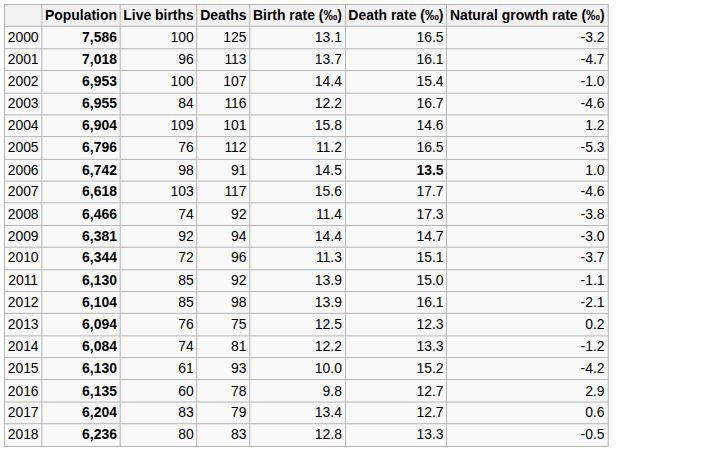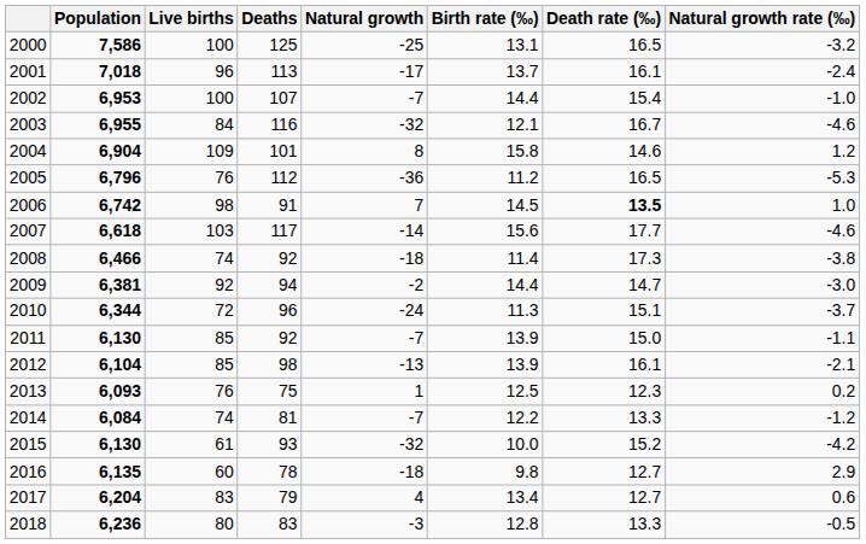+ column: Natural growth | -25 | -17 | -7 | -32 | 8 | -36 | 7 | -14 | -18 | -2 | -24 | -7 | -13 | 1 | -7 | -32 | -18 | 4 | -3
2001 | Natural growth rate (‰): -4.7 -> -2.4
2003 | Birth rate (‰): 12.2 -> 12.1
2013 | Population: 6,094 -> 6,093
